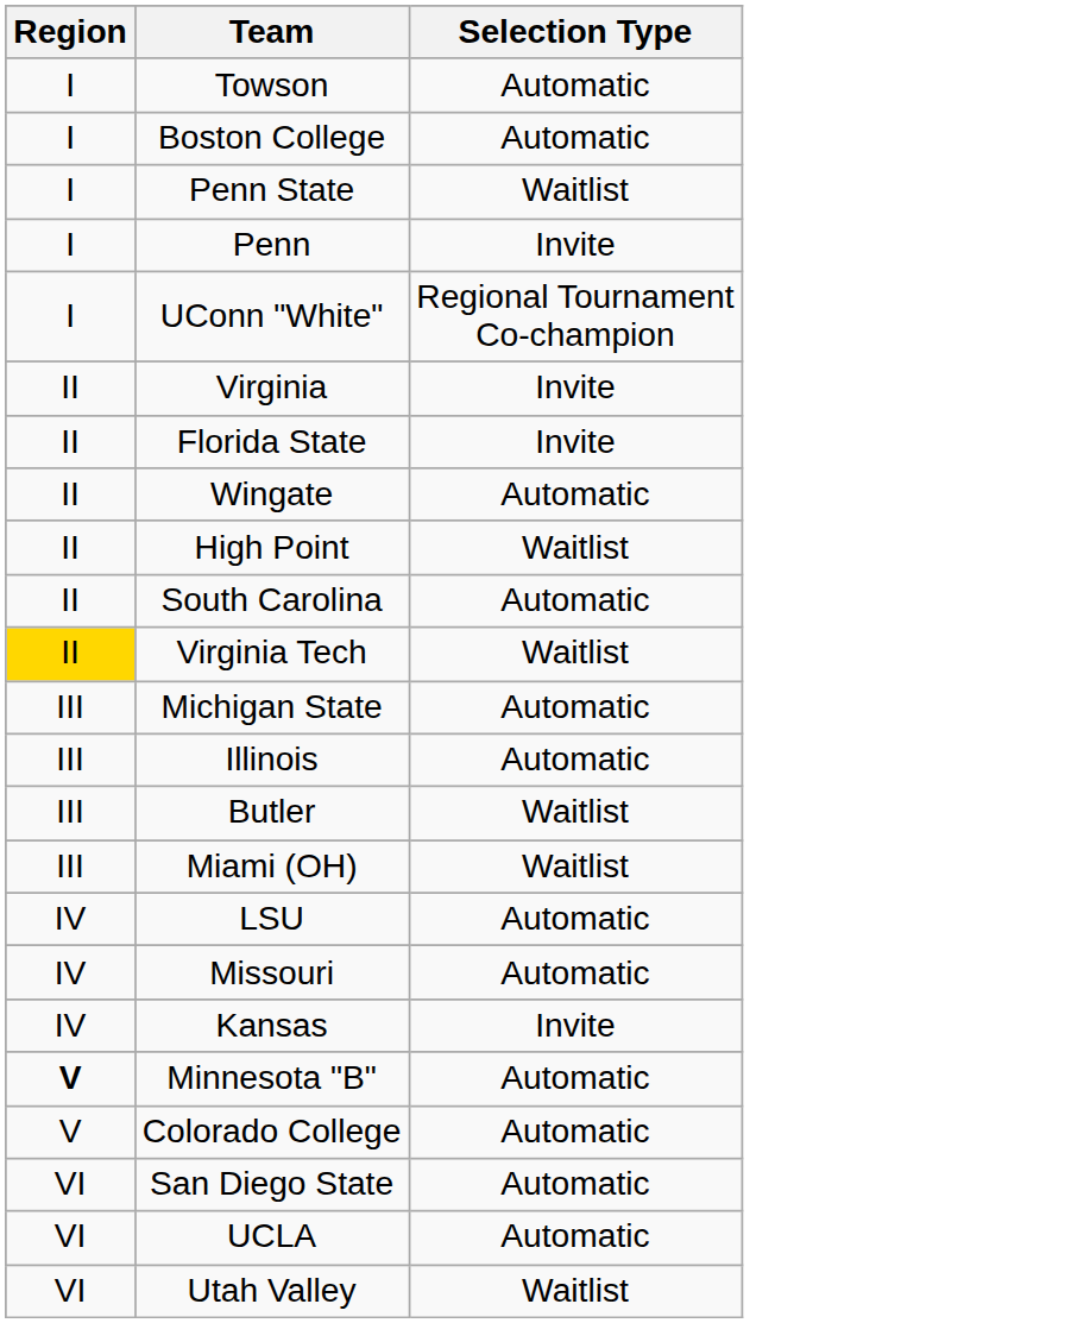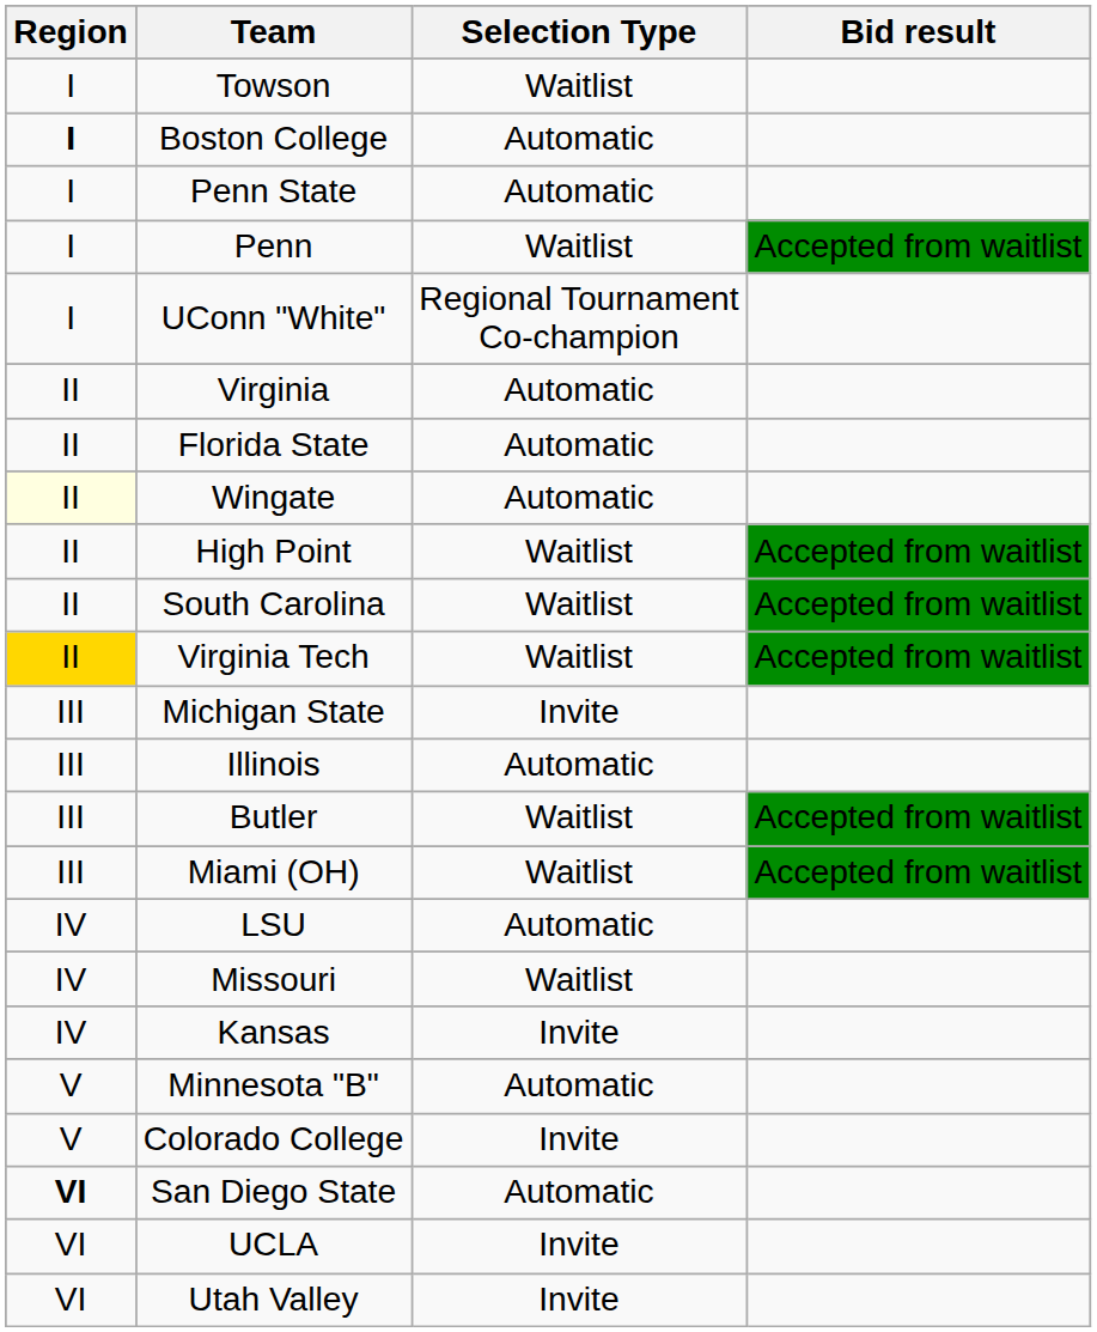+ column: Bid result | Accepted from waitlist | Accepted from waitlist | Accepted from waitlist | Accepted from waitlist | Accepted from waitlist | Accepted from waitlist
Towson | Selection Type: Automatic -> Waitlist
Boston College | Region: normal -> bold
Penn State | Selection Type: Waitlist -> Automatic
Penn | Selection Type: Invite -> Waitlist
Virginia | Selection Type: Invite -> Automatic
Florida State | Selection Type: Invite -> Automatic
Wingate | Region: no background -> lightyellow background
South Carolina | Selection Type: Automatic -> Waitlist
Michigan State | Selection Type: Automatic -> Invite
Missouri | Selection Type: Automatic -> Waitlist
Minnesota "B" | Region: bold -> normal
Colorado College | Selection Type: Automatic -> Invite
San Diego State | Region: normal -> bold
UCLA | Selection Type: Automatic -> Invite
Utah Valley | Selection Type: Waitlist -> Invite
